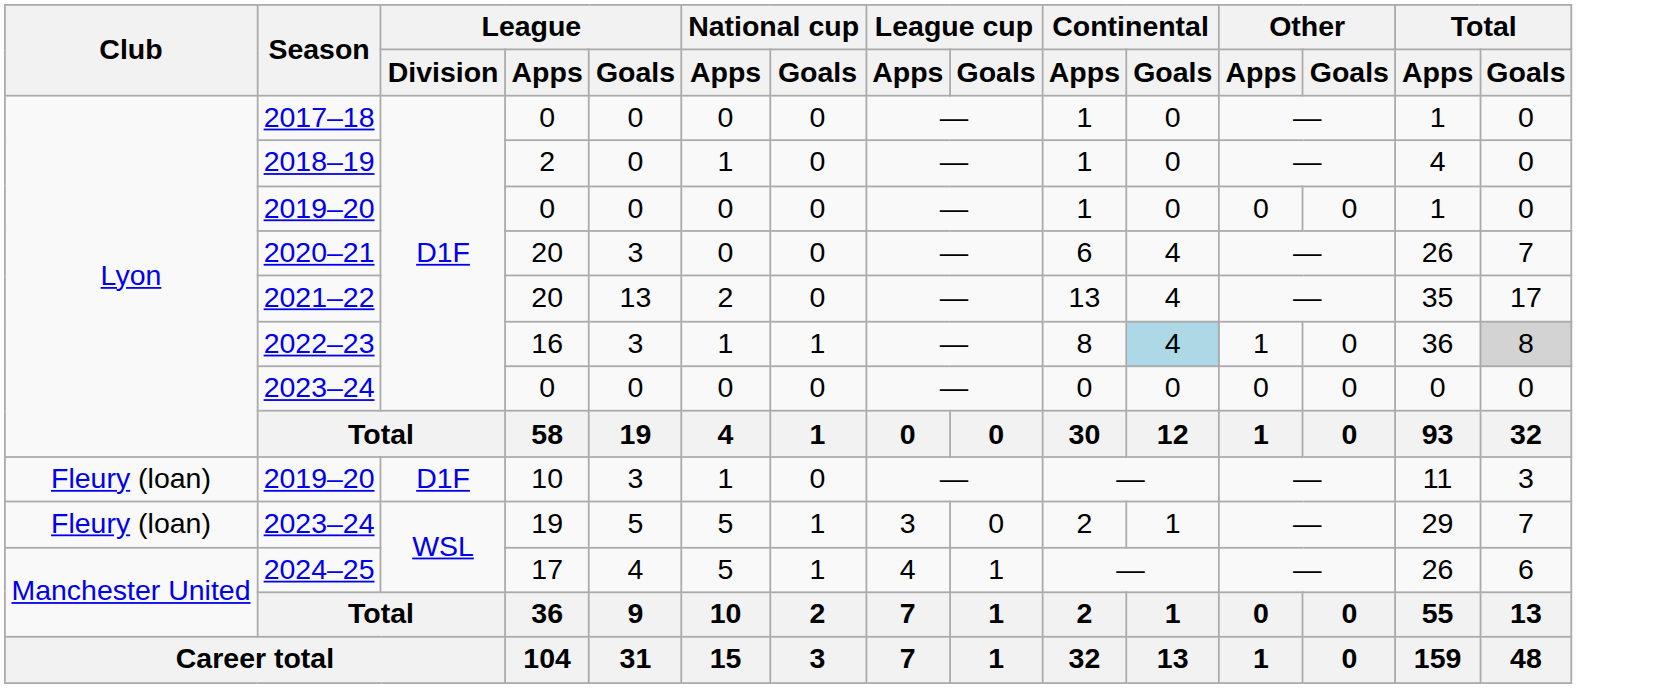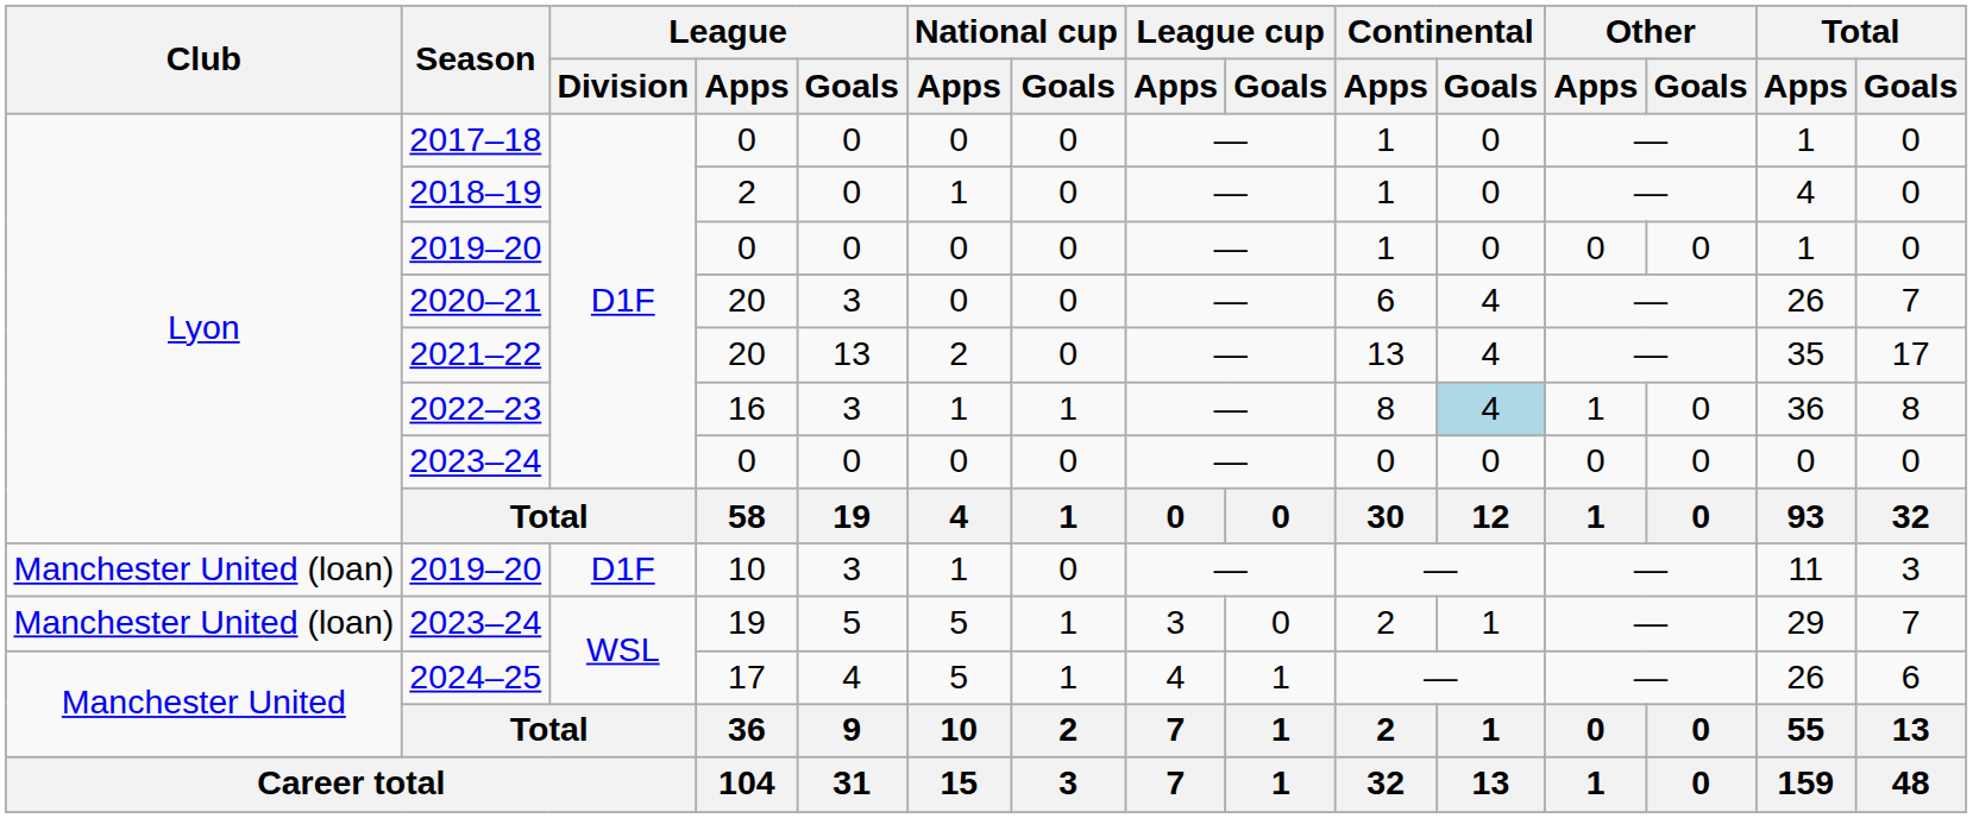2022–23 | Total / Goals: lightgrey background -> no background
2019–20 / 10 | Club: Fleury (loan) -> Manchester United (loan)
2023–24 / 19 | Club: Fleury (loan) -> Manchester United (loan)
